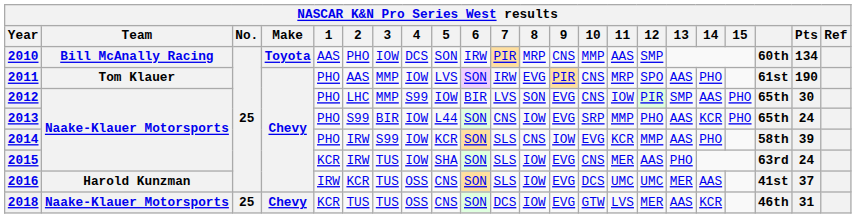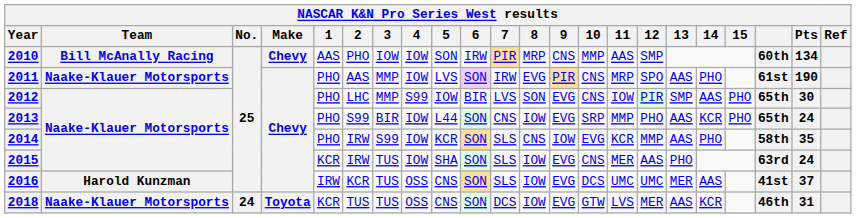2010 | Make: Toyota -> Chevy
2010 | 4: DCS -> IOW
2011 | Team: Tom Klauer -> Naake-Klauer Motorsports
2014 | Pts: 39 -> 35
2018 | No.: 25 -> 24
2018 | Make: Chevy -> Toyota
